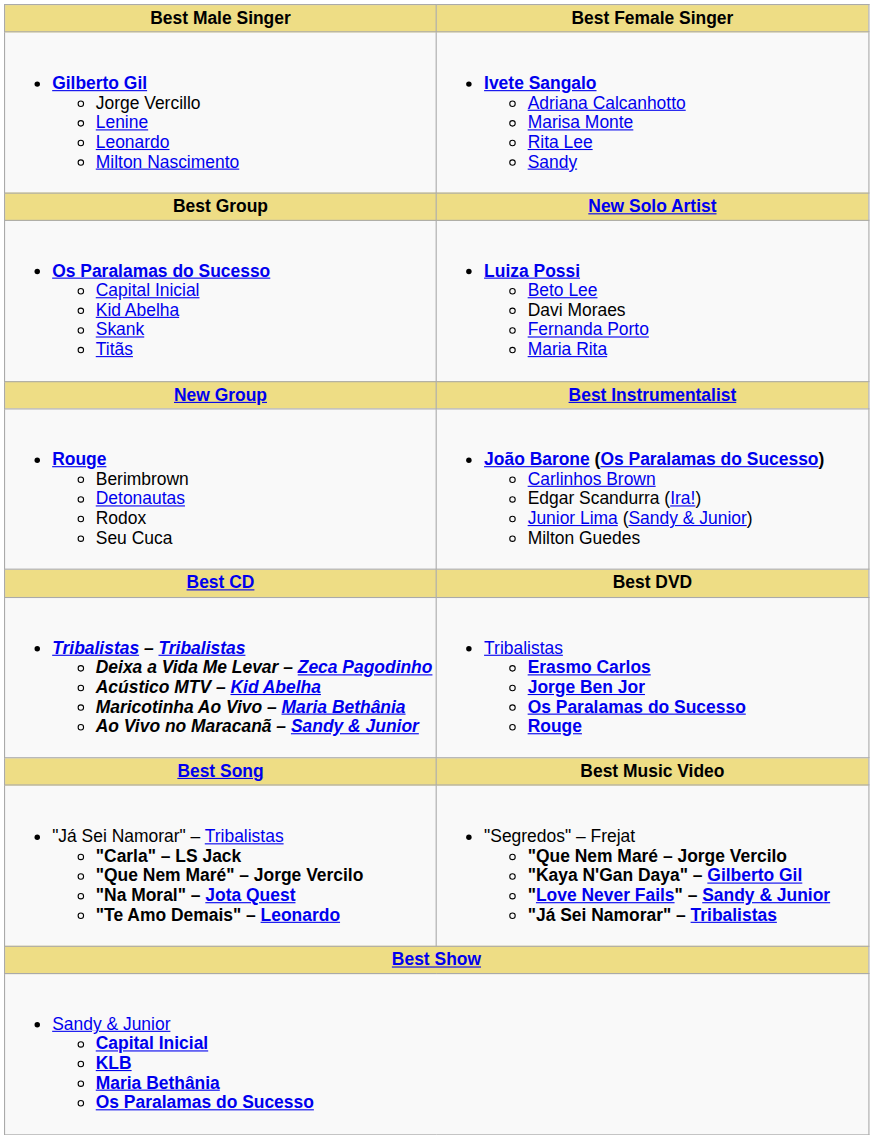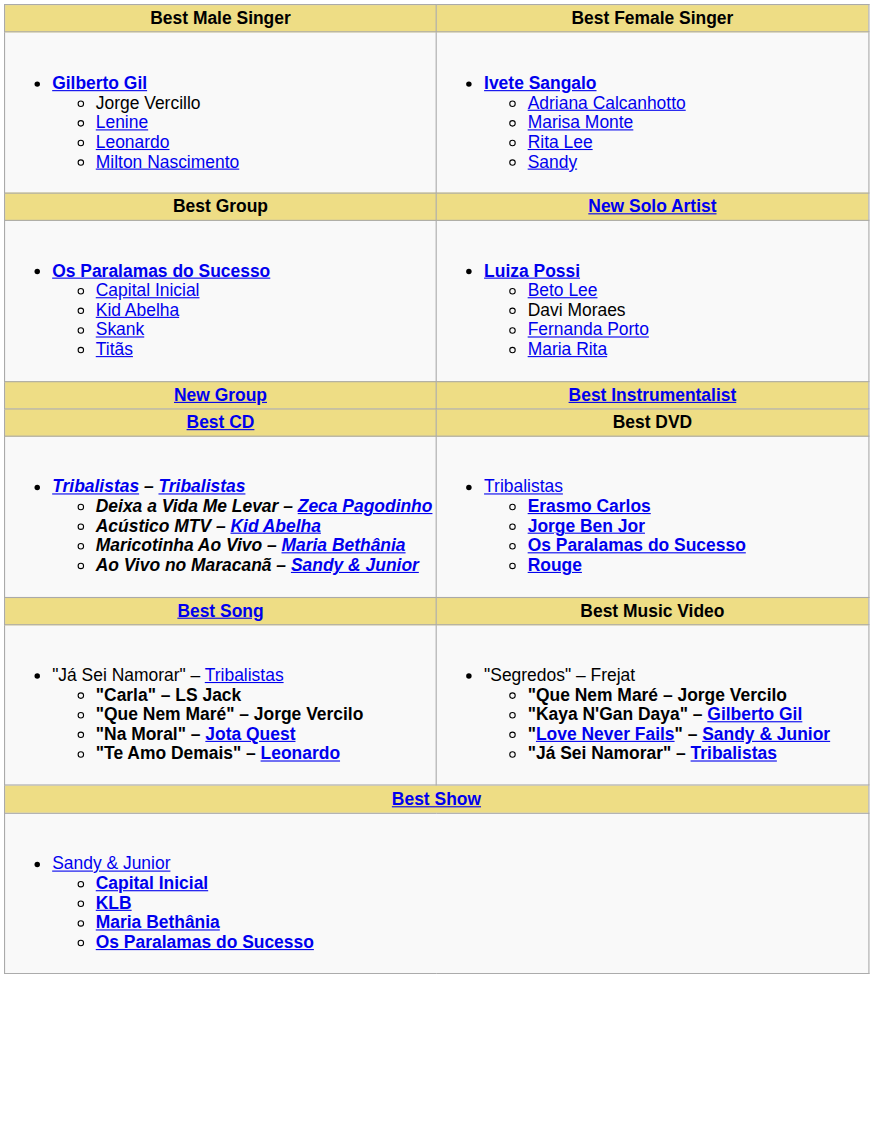- row: Rouge Berimbrown Detonautas Rodox Seu Cuca | João Barone (Os Paralamas do Sucesso) Carlinhos Brown Edgar Scandurra (Ira!) Junior Lima (Sandy & Junior) Milton Guedes
